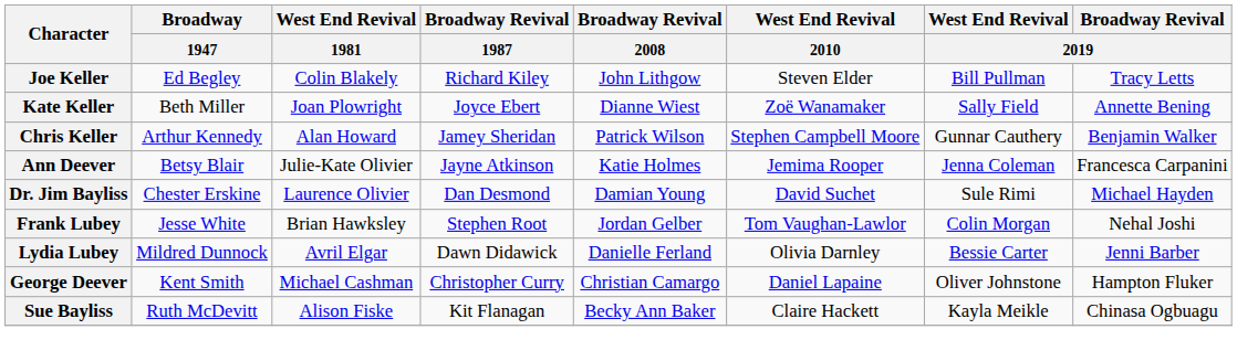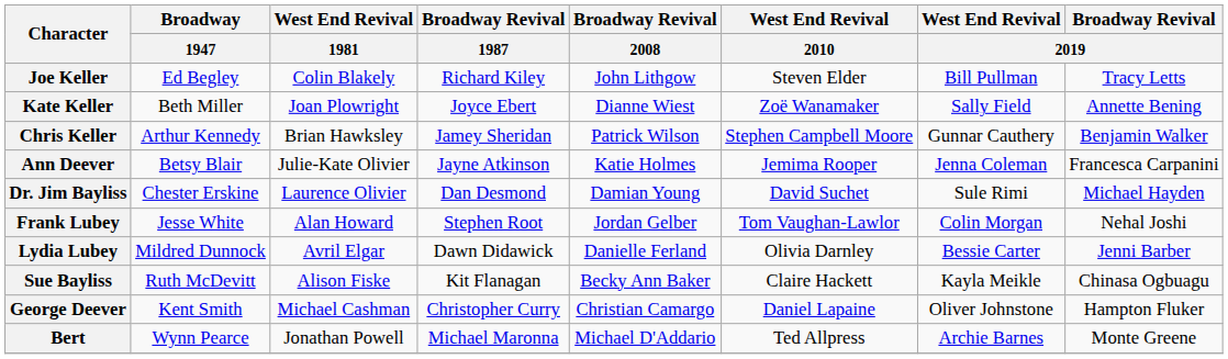Chris Keller | West End Revival / 1981: Alan Howard -> Brian Hawksley
Frank Lubey | West End Revival / 1981: Brian Hawksley -> Alan Howard
rows swapped: George Deever <-> Sue Bayliss
+ row: Bert | Wynn Pearce | Jonathan Powell | Michael Maronna | Michael D'Addario | Ted Allpress | Archie Barnes | Monte Greene
